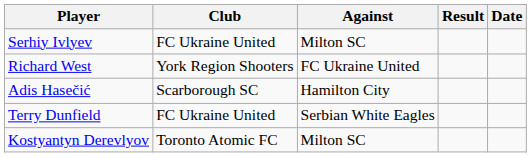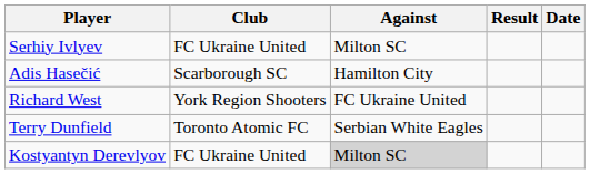rows swapped: Adis Hasečić <-> Richard West
Terry Dunfield | Club: FC Ukraine United -> Toronto Atomic FC
Kostyantyn Derevlyov | Club: Toronto Atomic FC -> FC Ukraine United
Kostyantyn Derevlyov | Against: no background -> lightgrey background
